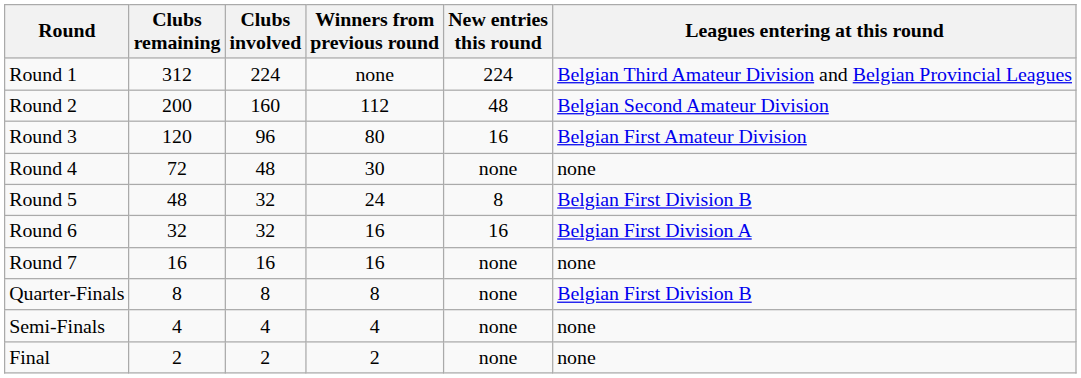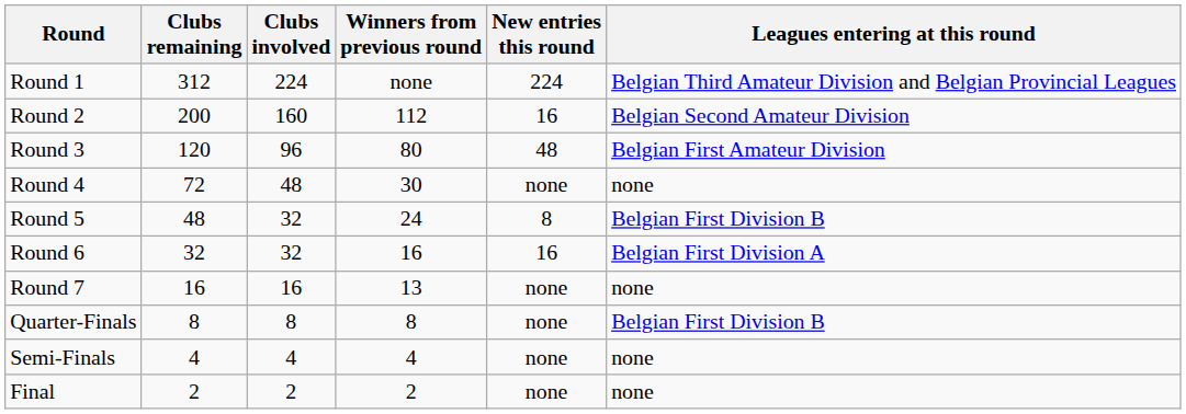Round 2 | New entries this round: 48 -> 16
Round 3 | New entries this round: 16 -> 48
Round 7 | Winners from previous round: 16 -> 13
